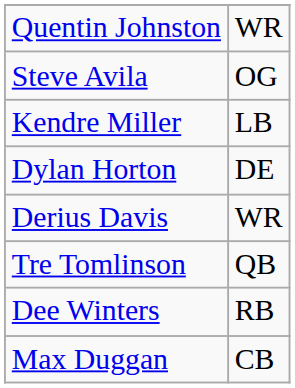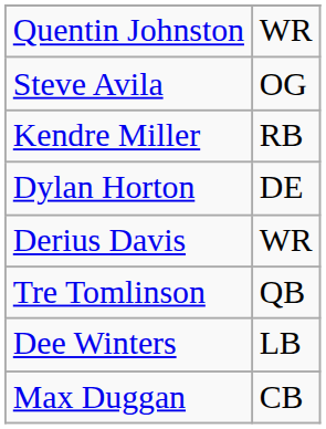Kendre Miller | column 2: LB -> RB
Dee Winters | column 2: RB -> LB
